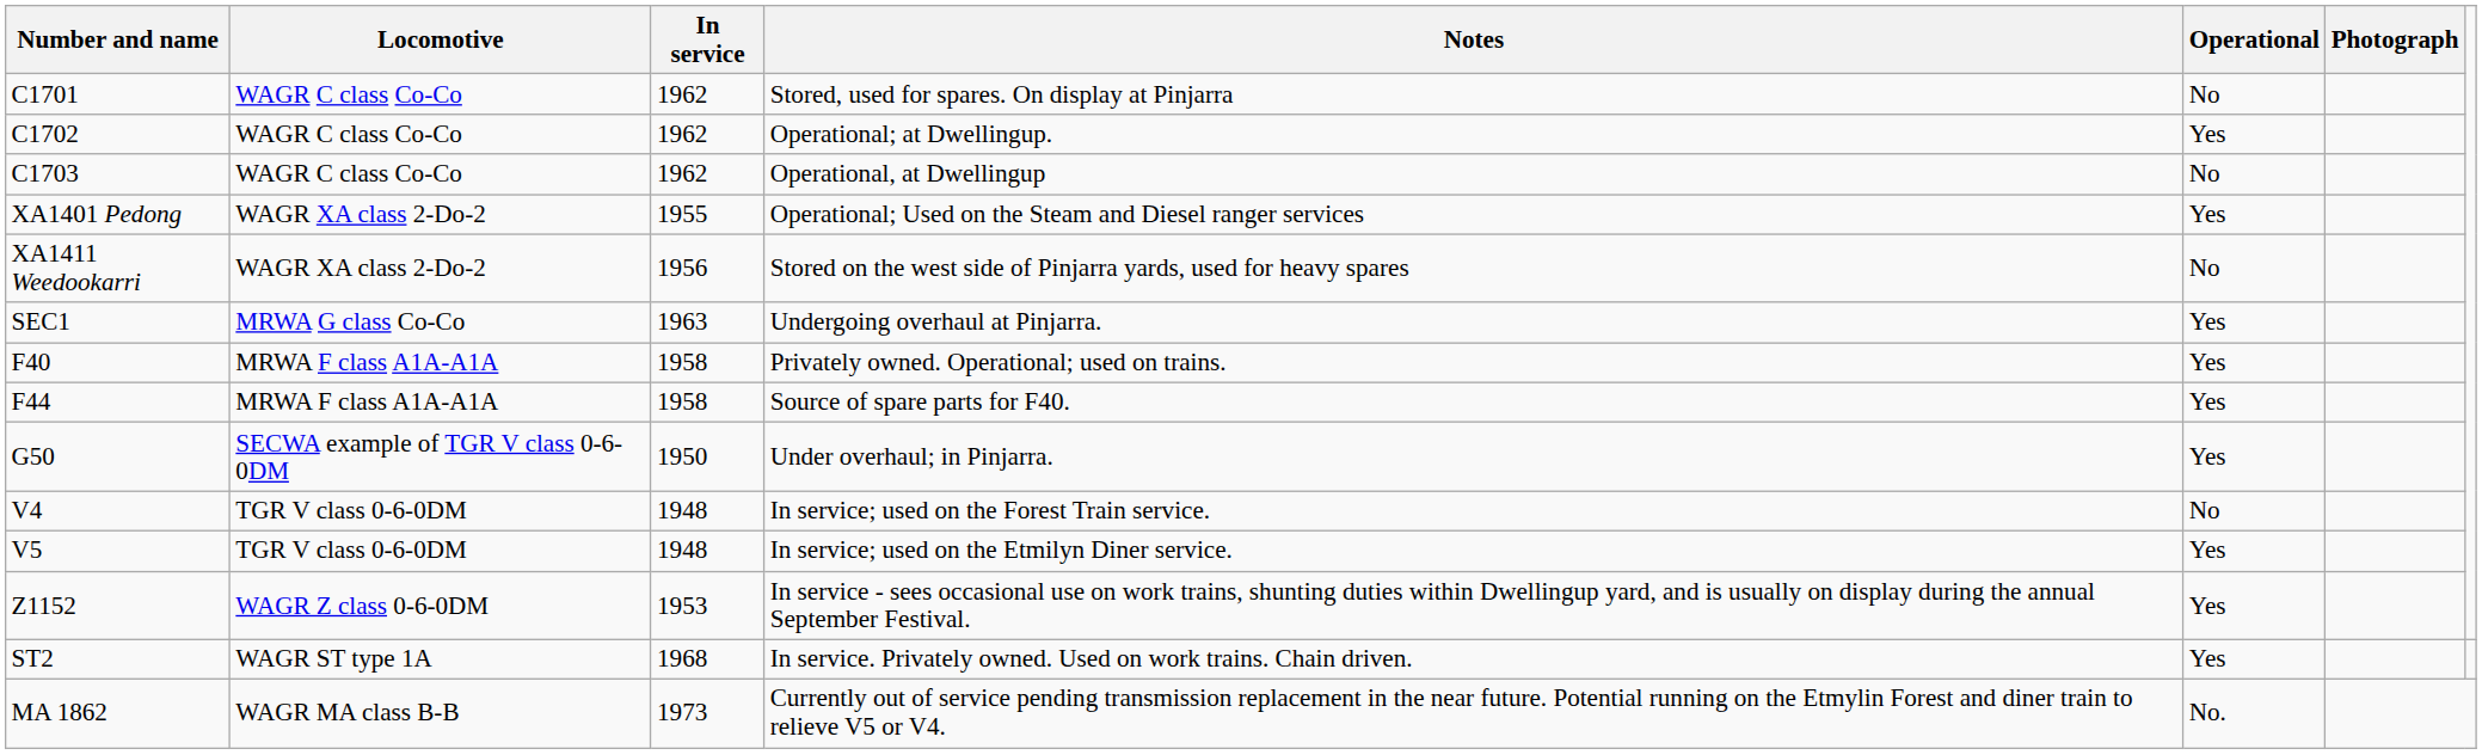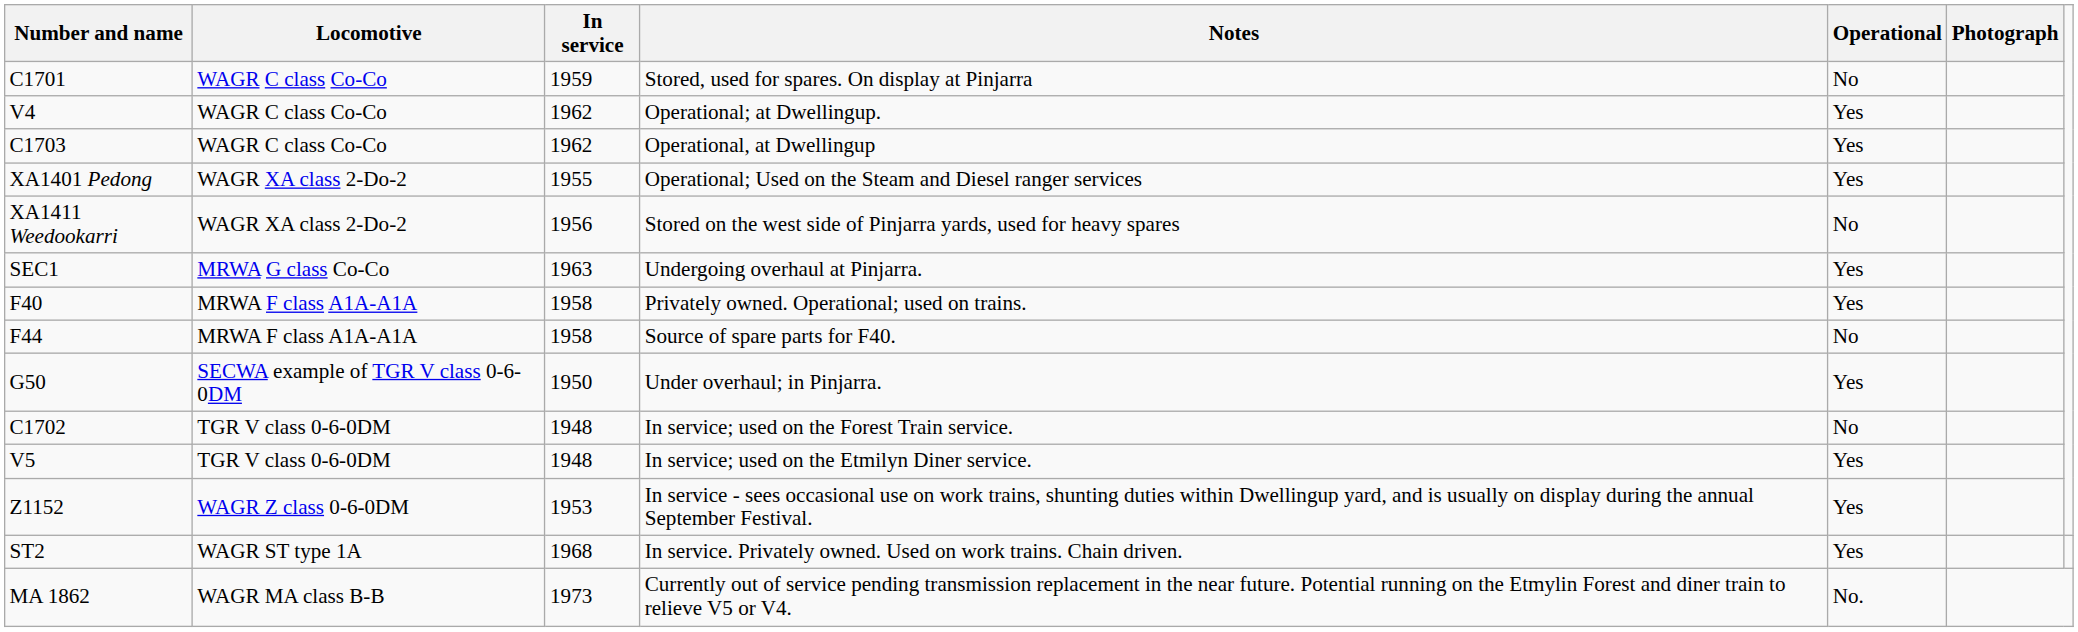Stored, used for spares. On display at Pinjarra | In service: 1962 -> 1959
Operational; at Dwellingup. | Number and name: C1702 -> V4
Operational, at Dwellingup | Operational: No -> Yes
Source of spare parts for F40. | Operational: Yes -> No
In service; used on the Forest Train service. | Number and name: V4 -> C1702
